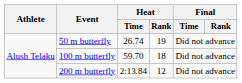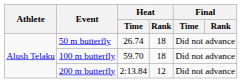50 m butterfly | Heat / Rank: 19 -> 18
